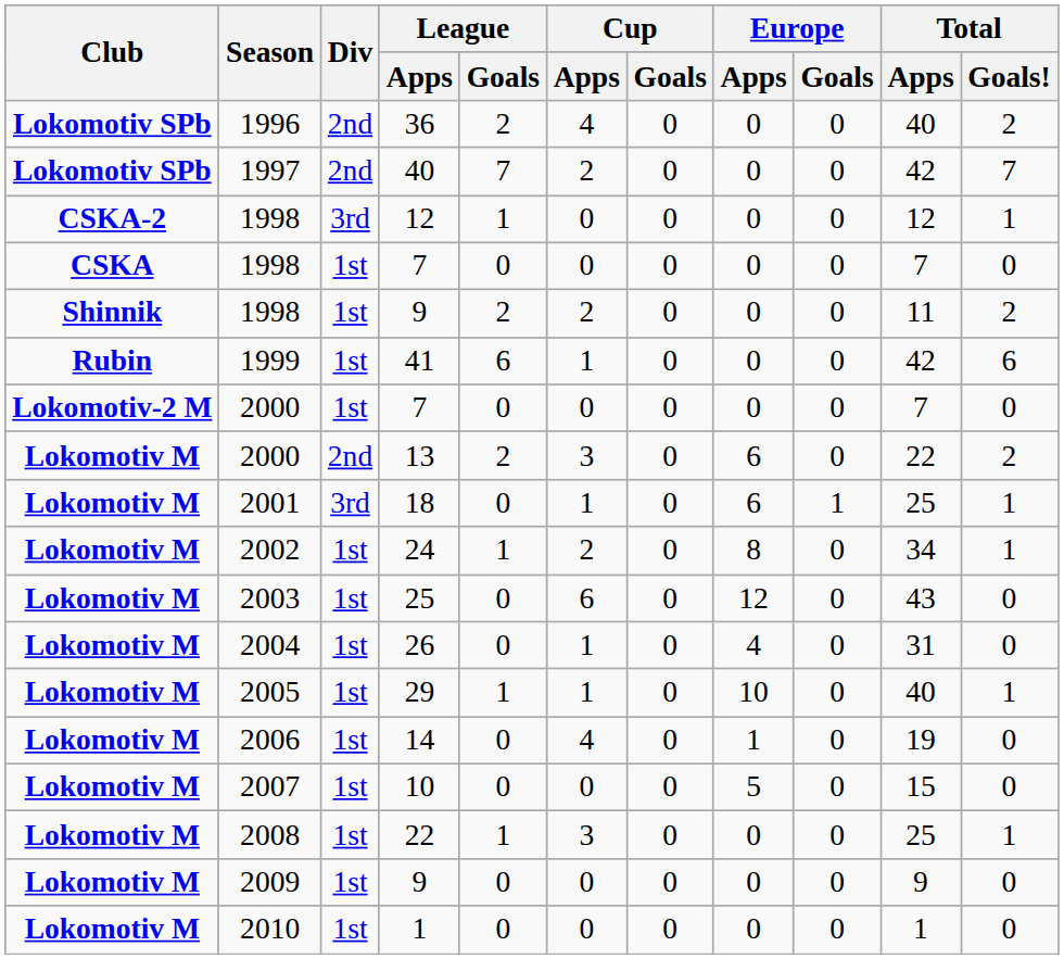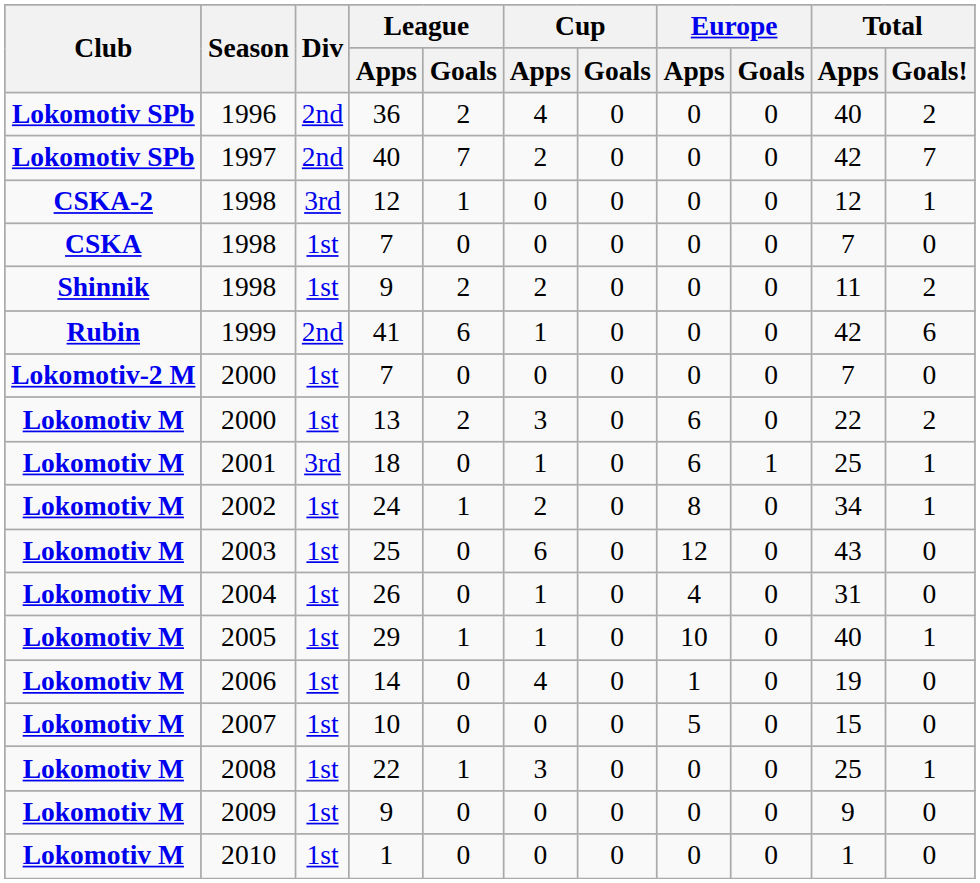41 | Div: 1st -> 2nd
13 | Div: 2nd -> 1st
